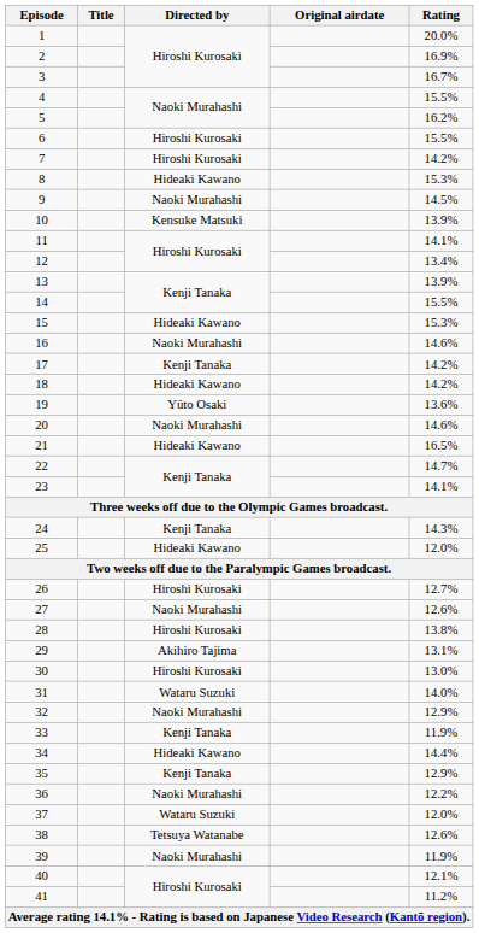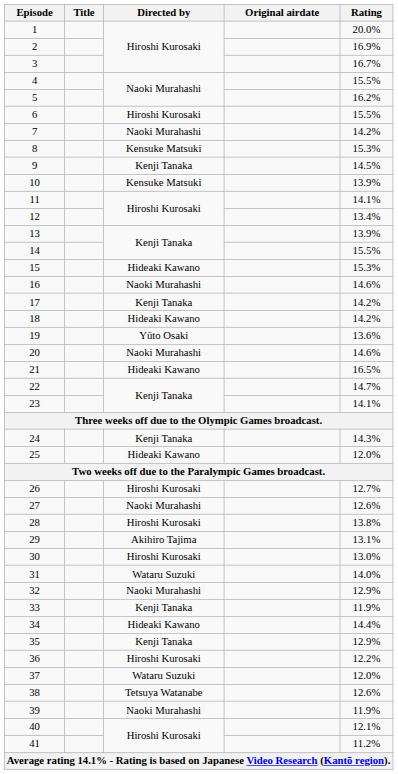7 | Directed by: Hiroshi Kurosaki -> Naoki Murahashi
8 | Directed by: Hideaki Kawano -> Kensuke Matsuki
9 | Directed by: Naoki Murahashi -> Kenji Tanaka
36 | Directed by: Naoki Murahashi -> Hiroshi Kurosaki
